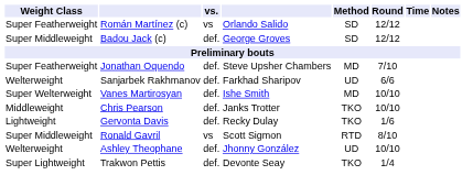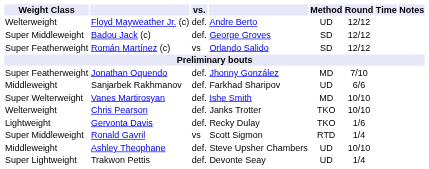+ row: Welterweight | Floyd Mayweather Jr. (c) | def. | Andre Berto | UD | 12/12
rows swapped: Román Martínez (c) <-> Badou Jack (c)
Jonathan Oquendo | column 4: Steve Upsher Chambers -> Jhonny González
Sanjarbek Rakhmanov | Weight Class: Welterweight -> Middleweight
Chris Pearson | Weight Class: Middleweight -> Welterweight
Ronald Gavril | Round: 8/10 -> 1/4
Ashley Theophane | Weight Class: Welterweight -> Middleweight
Ashley Theophane | column 4: Jhonny González -> Steve Upsher Chambers
Trakwon Pettis | Method: TKO -> UD
